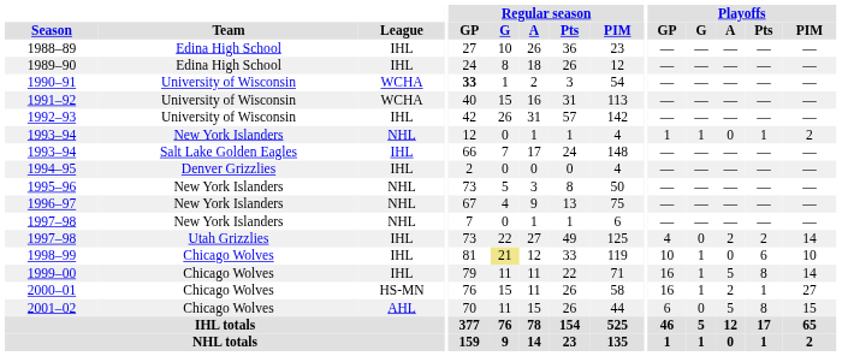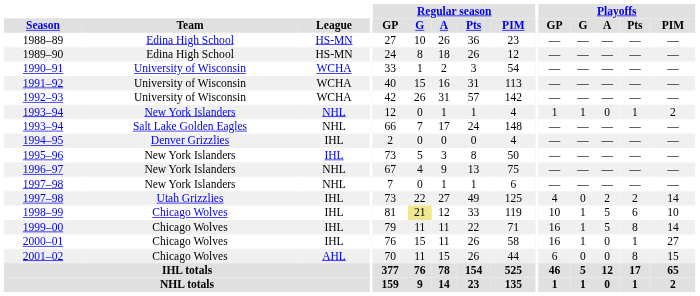1988–89 | League: IHL -> HS-MN
1989–90 | League: IHL -> HS-MN
1990–91 | Regular season / GP: bold -> normal
1992–93 | League: IHL -> WCHA
1993–94 / Salt Lake Golden Eagles | League: IHL -> NHL
1995–96 | League: NHL -> IHL
1998–99 | Playoffs / A: 0 -> 5
2000–01 | League: HS-MN -> IHL
2000–01 | Playoffs / A: 2 -> 0
2001–02 | Playoffs / A: 5 -> 0
